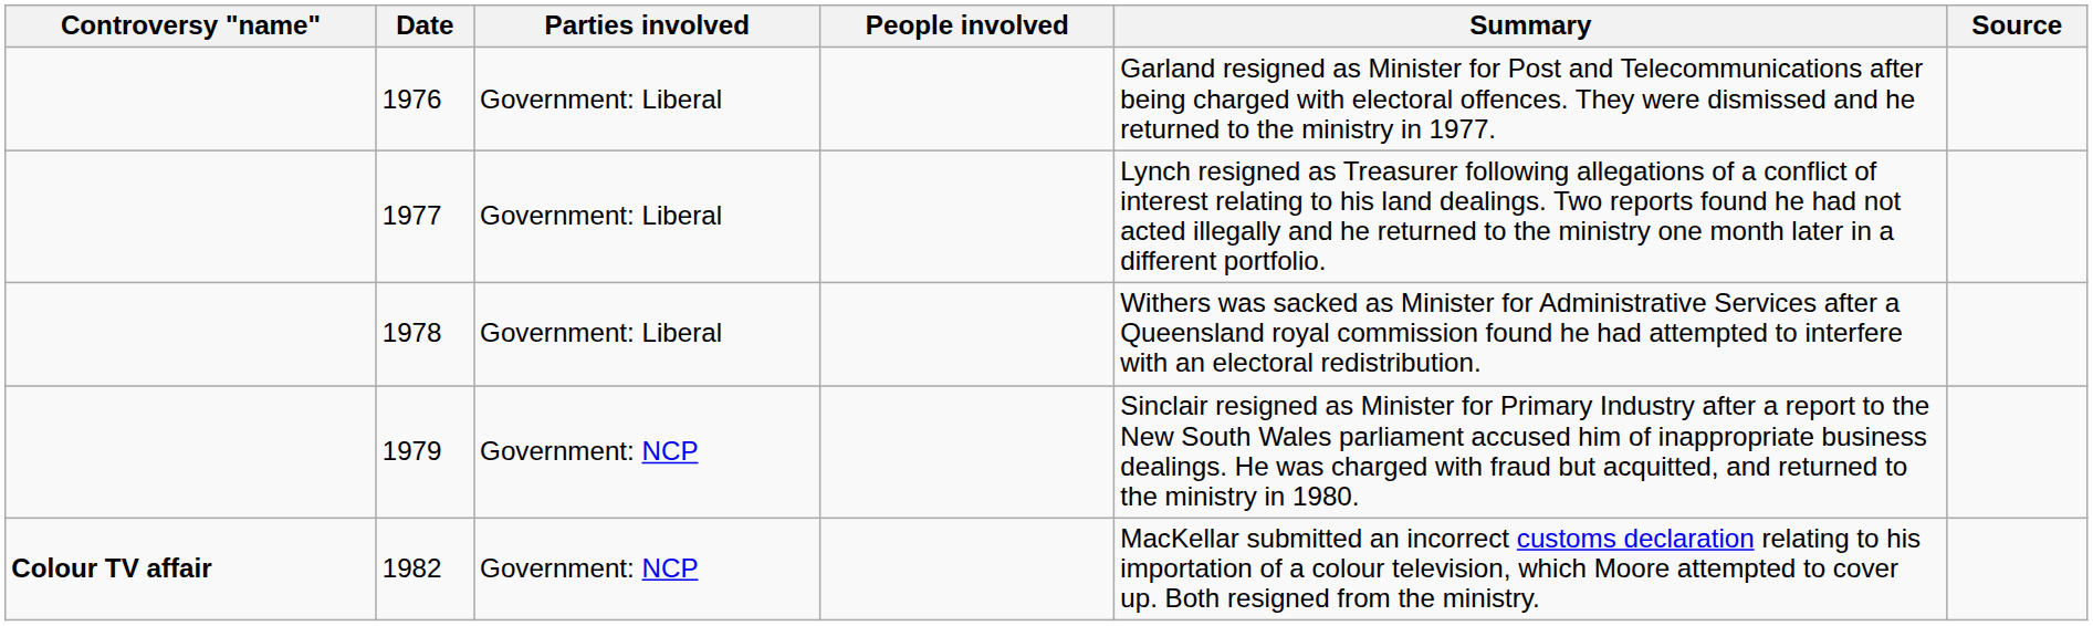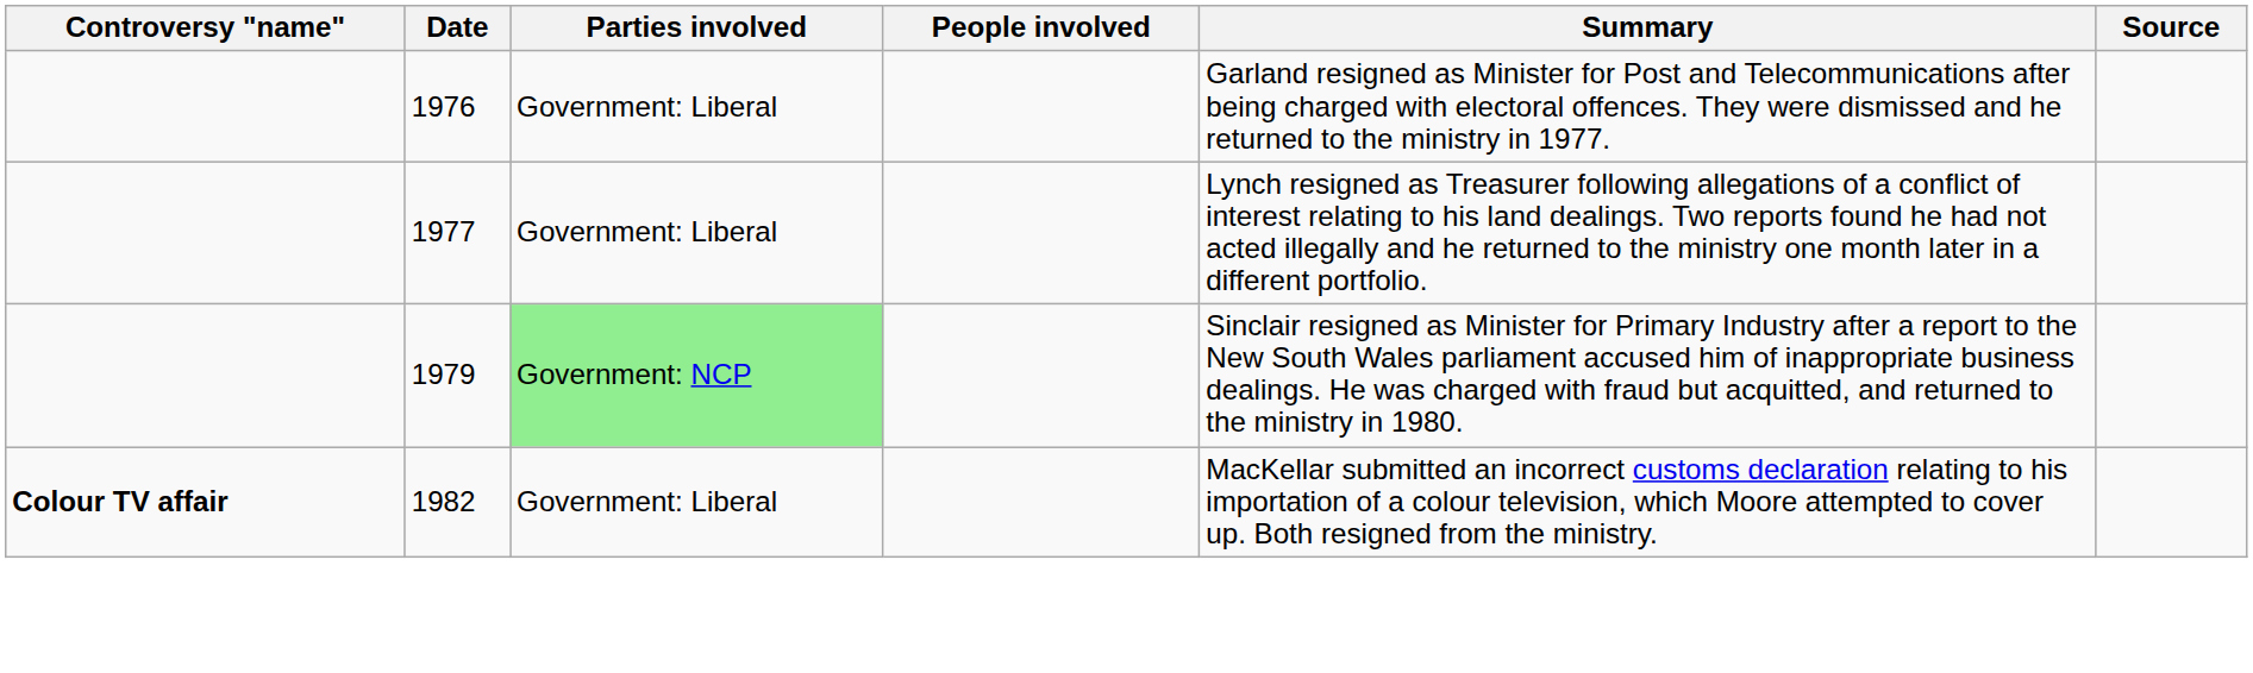- row: 1978 | Government: Liberal | Withers was sacked as Minister for Administrative Services after a Queensland royal commission found he had attempted to interfere with an electoral redistribution.
1979 | Parties involved: no background -> lightgreen background
1982 | Parties involved: Government: NCP -> Government: Liberal
